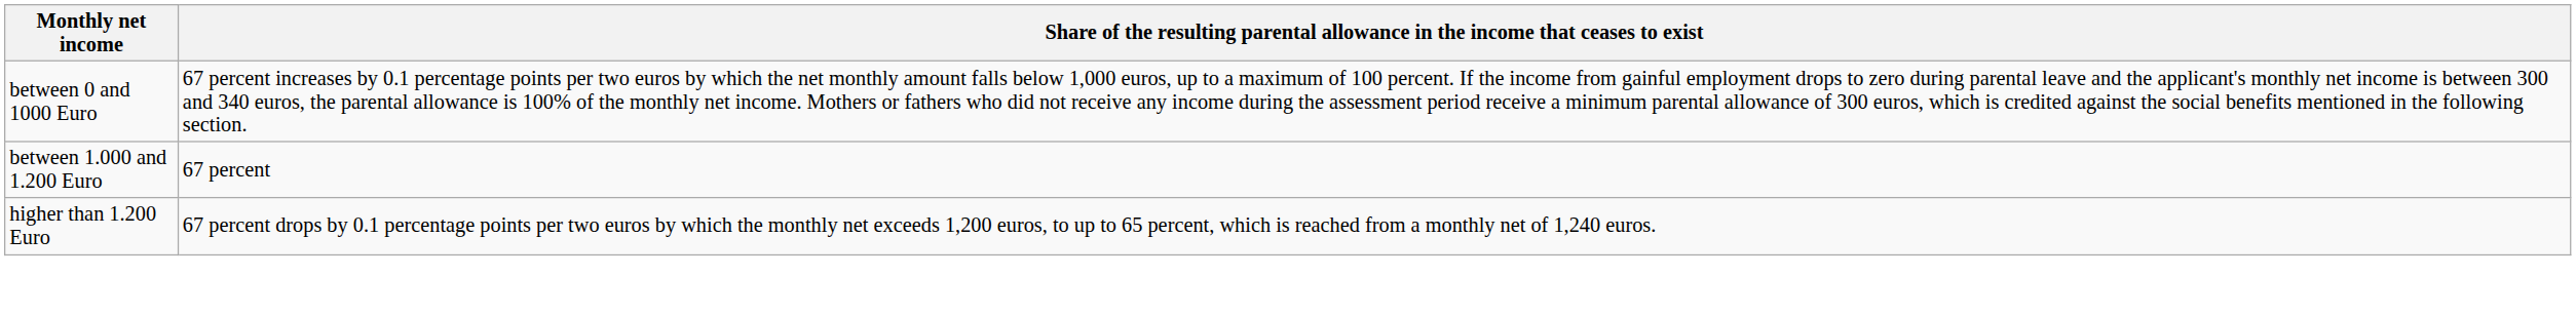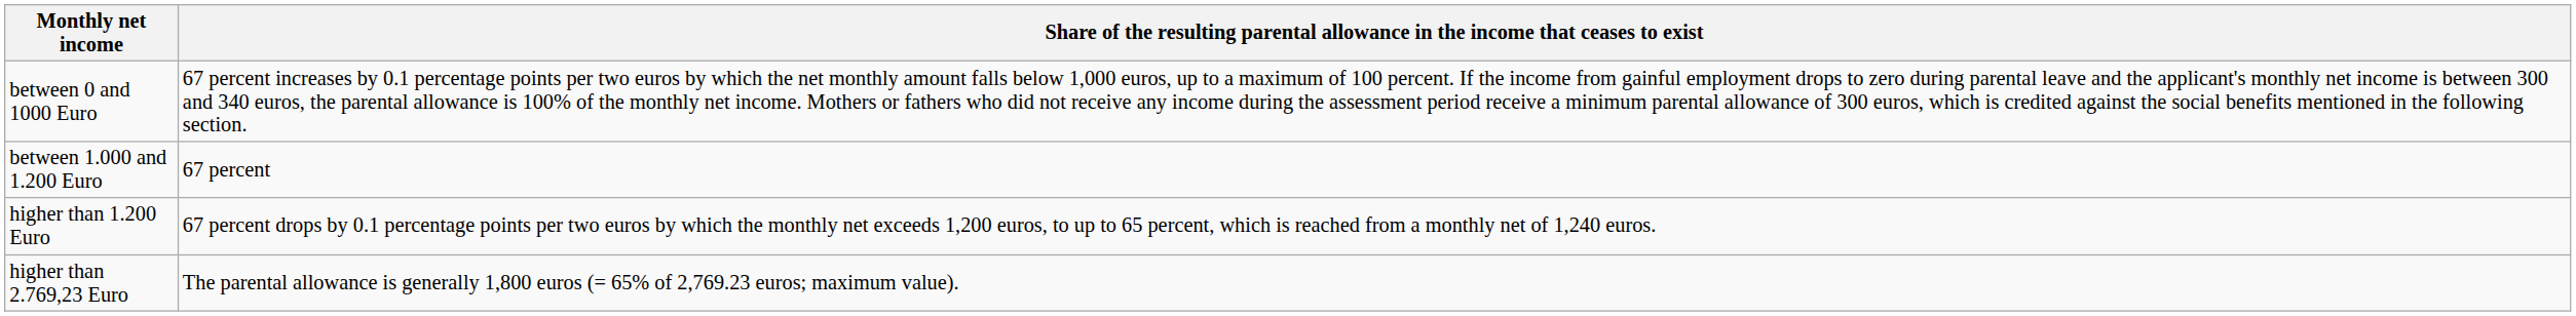+ row: higher than 2.769,23 Euro | The parental allowance is generally 1,800 euros (= 65% of 2,769.23 euros; maximum value).
